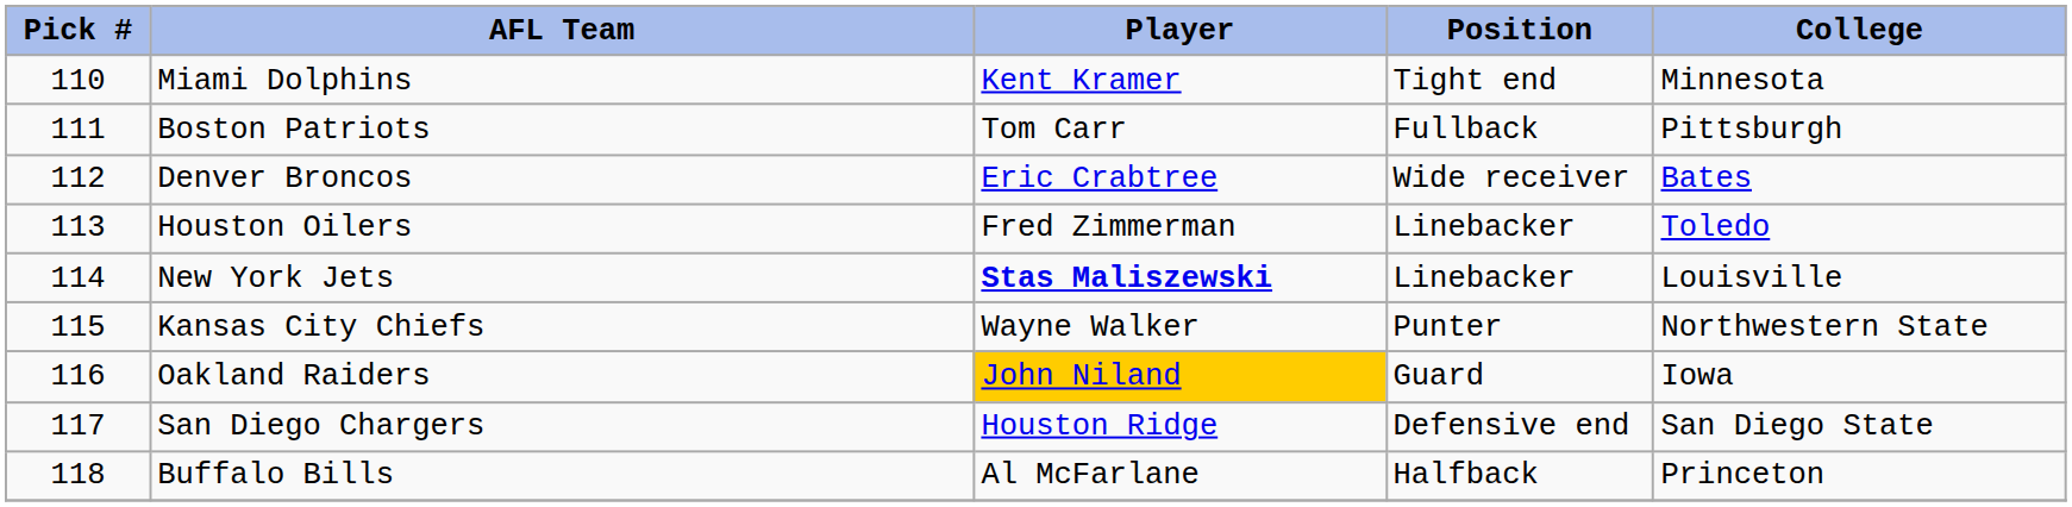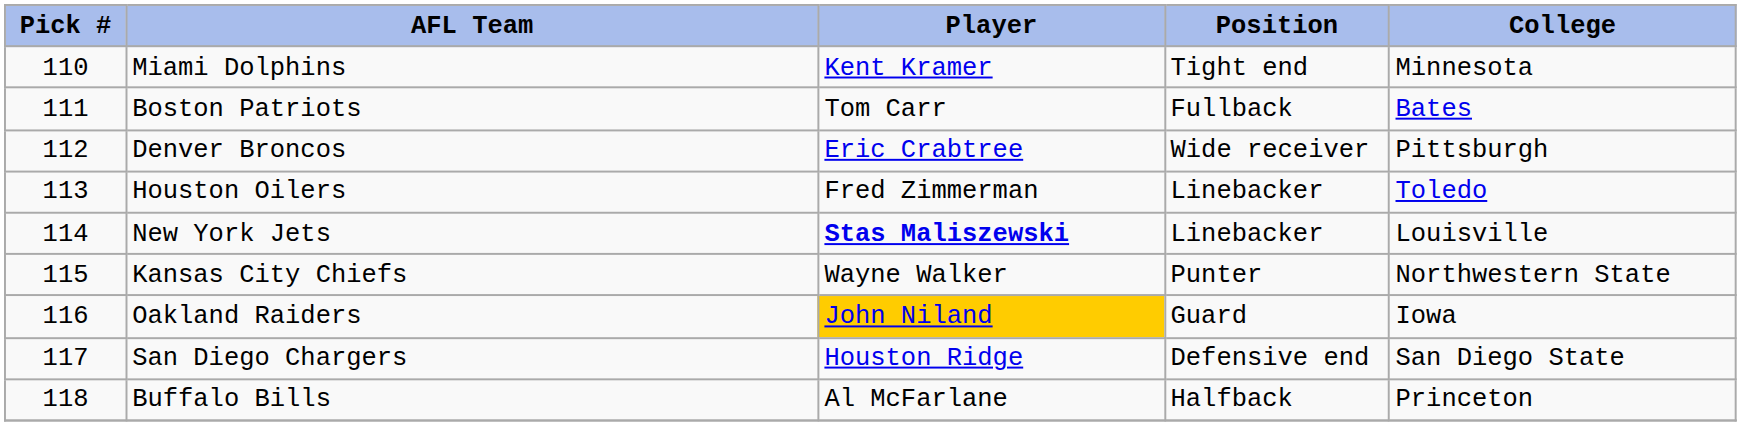Boston Patriots | College: Pittsburgh -> Bates
Denver Broncos | College: Bates -> Pittsburgh
